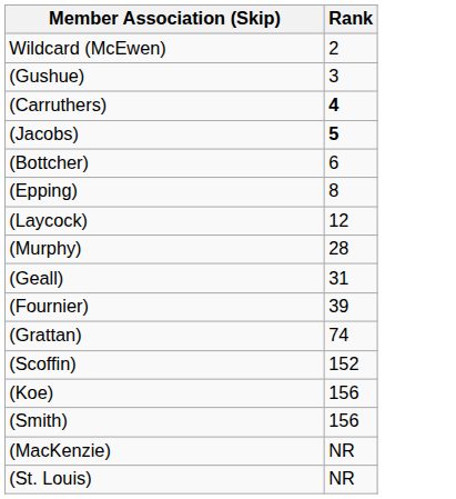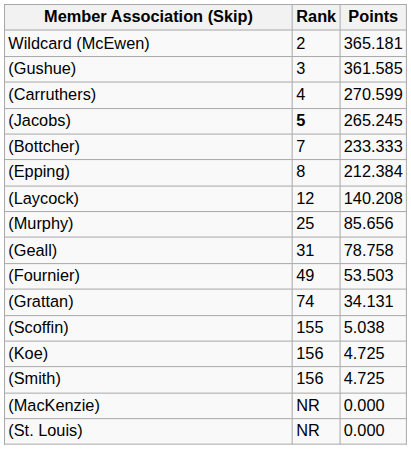+ column: Points | 365.181 | 361.585 | 270.599 | 265.245 | 233.333 | 212.384 | 140.208 | 85.656 | 78.758 | 53.503 | 34.131 | 5.038 | 4.725 | 4.725 | 0.000 | 0.000
(Carruthers) | Rank: bold -> normal
(Bottcher) | Rank: 6 -> 7
(Murphy) | Rank: 28 -> 25
(Fournier) | Rank: 39 -> 49
(Scoffin) | Rank: 152 -> 155
